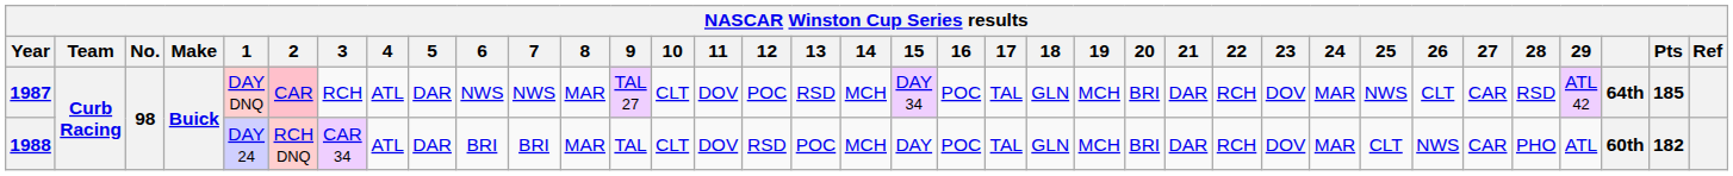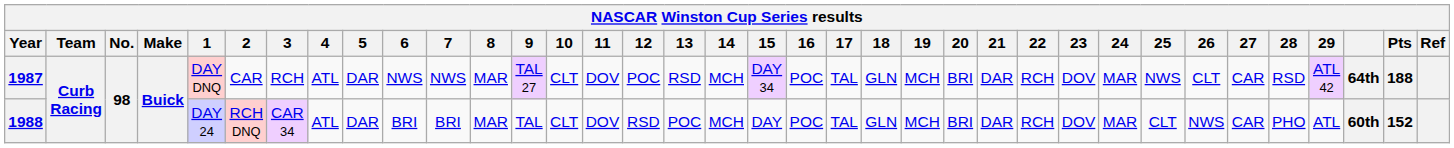1987 | 2: pink background -> no background
1987 | Pts: 185 -> 188
1988 | Pts: 182 -> 152
